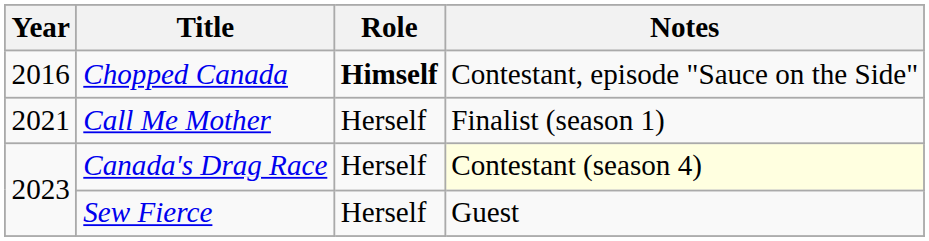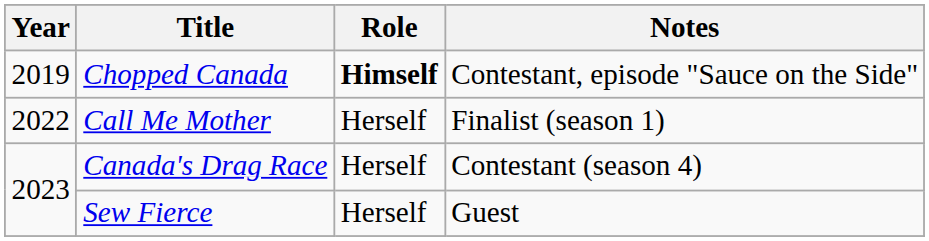Chopped Canada | Year: 2016 -> 2019
Call Me Mother | Year: 2021 -> 2022
Canada's Drag Race | Notes: lightyellow background -> no background
